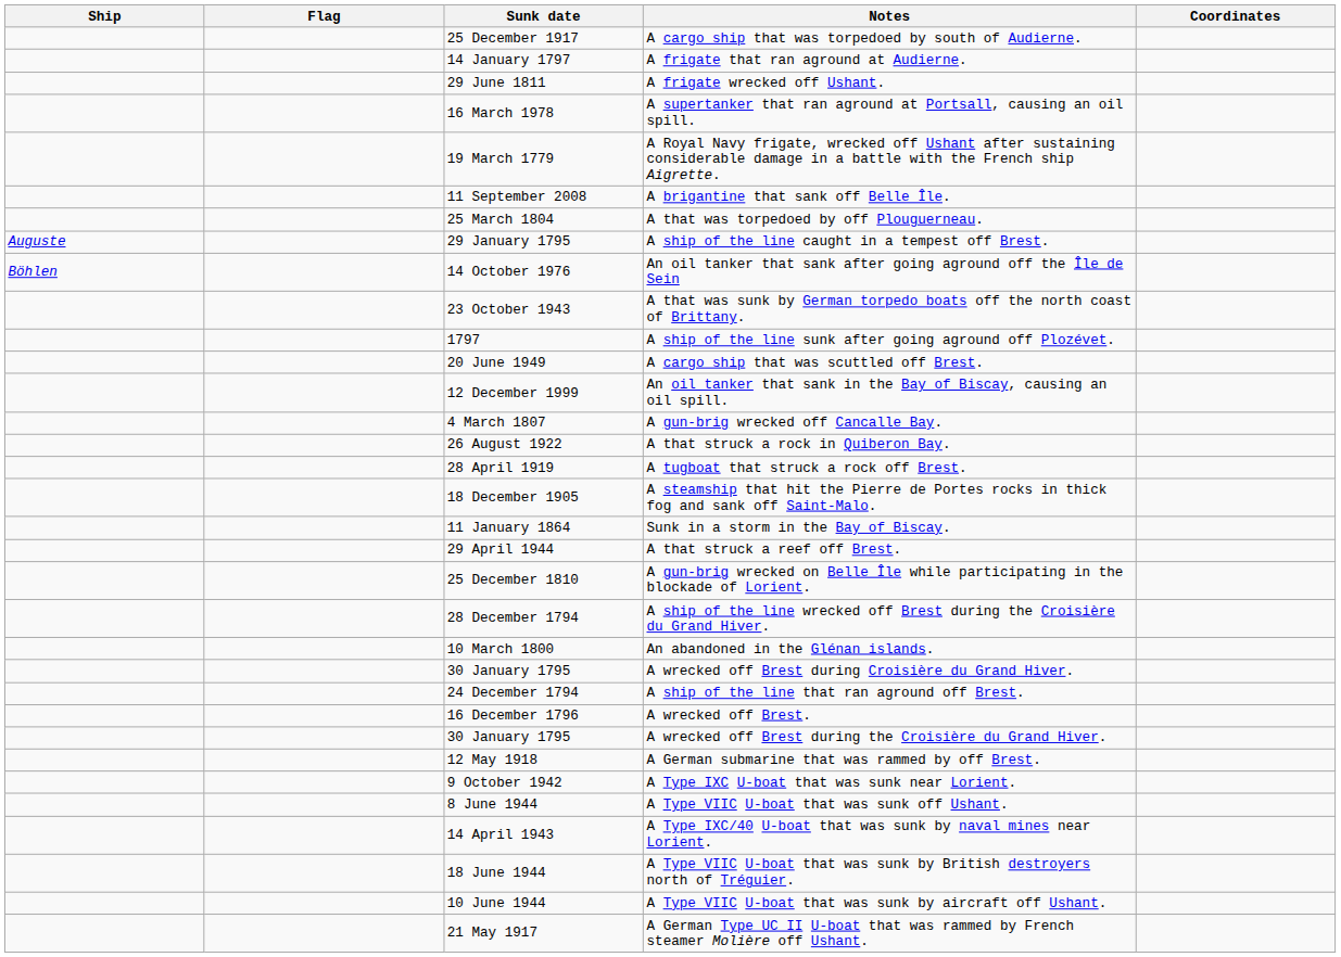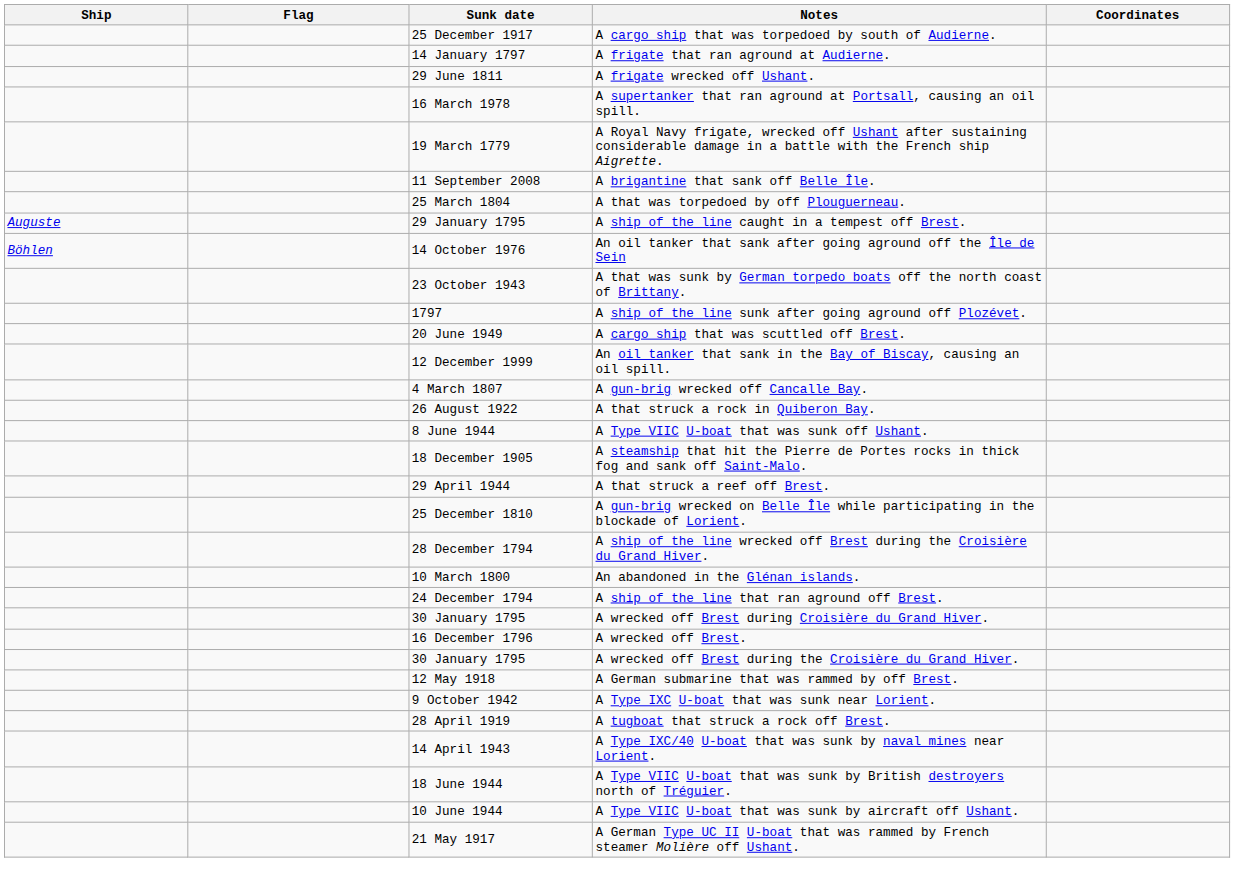rows swapped: A tugboat that struck a rock off Brest. <-> A Type VIIC U-boat that was sunk off Ushant.
- row: 11 January 1864 | Sunk in a storm in the Bay of Biscay.
rows swapped: A ship of the line that ran aground off Brest. <-> A wrecked off Brest during Croisière du Grand Hiver.
